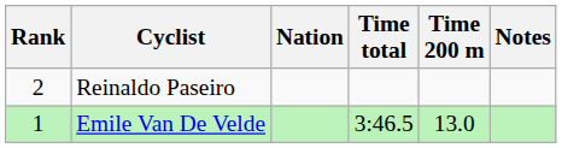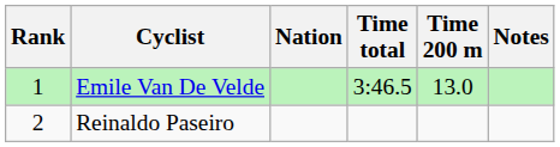rows swapped: Emile Van De Velde <-> Reinaldo Paseiro
